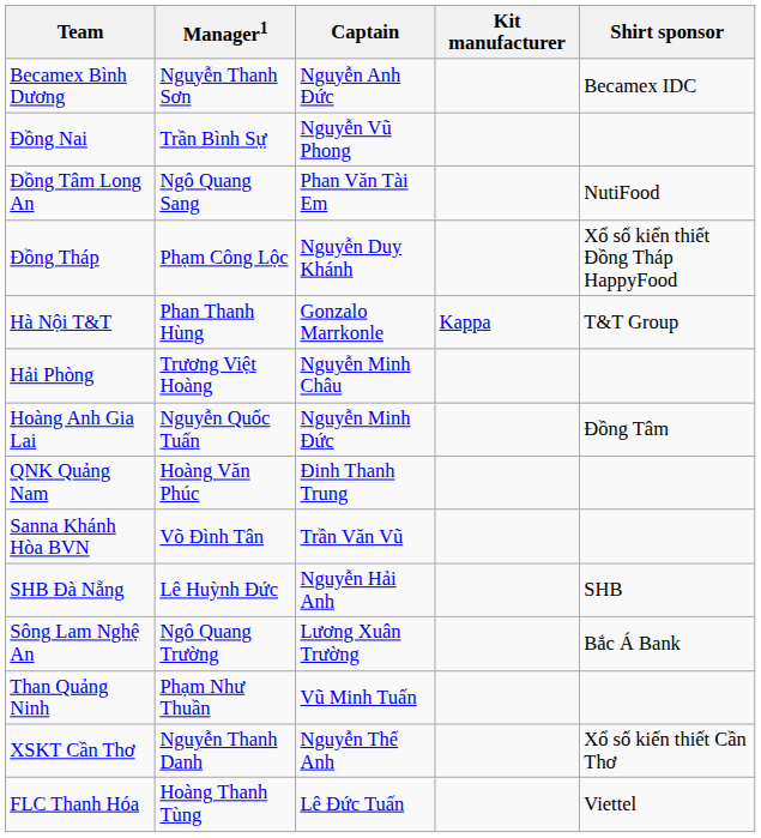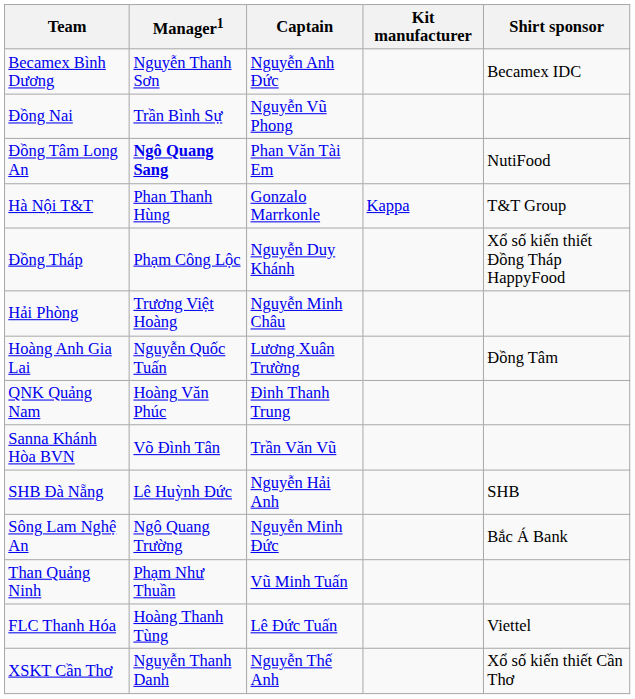Đồng Tâm Long An | Manager1: normal -> bold
rows swapped: Đồng Tháp <-> Hà Nội T&T
Hoàng Anh Gia Lai | Captain: Nguyễn Minh Đức -> Lương Xuân Trường
Sông Lam Nghệ An | Captain: Lương Xuân Trường -> Nguyễn Minh Đức
rows swapped: FLC Thanh Hóa <-> XSKT Cần Thơ
